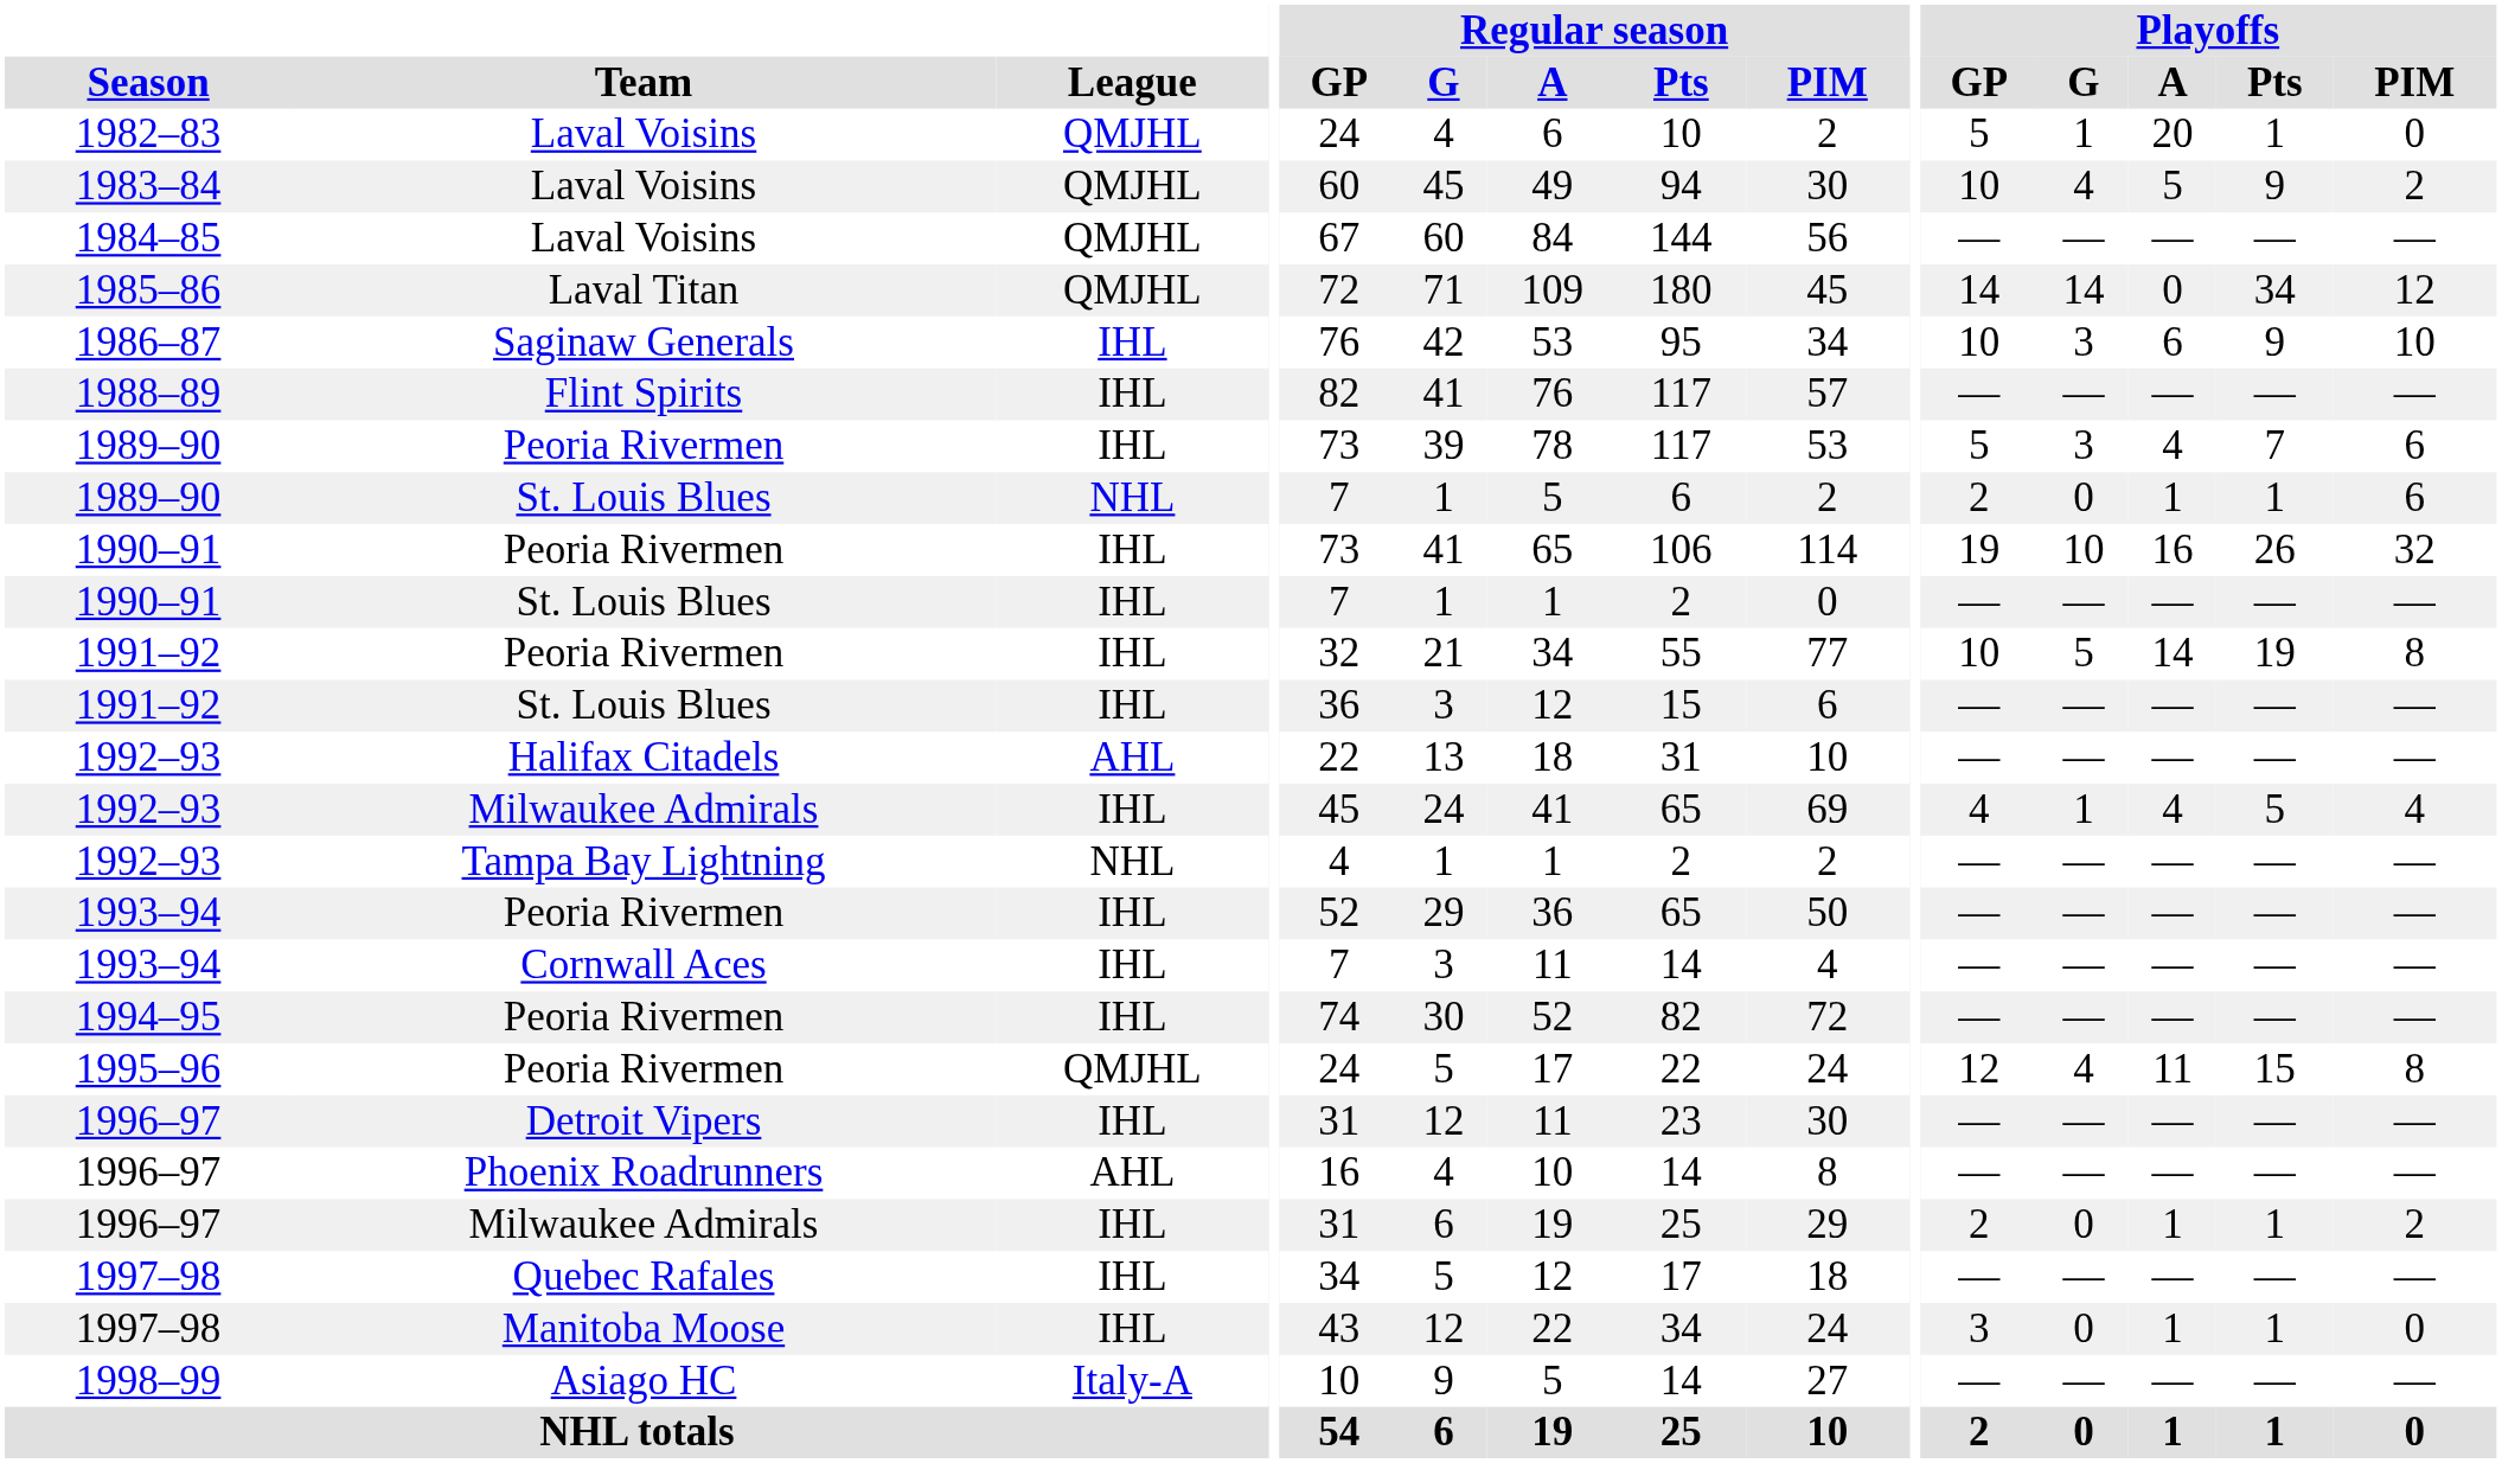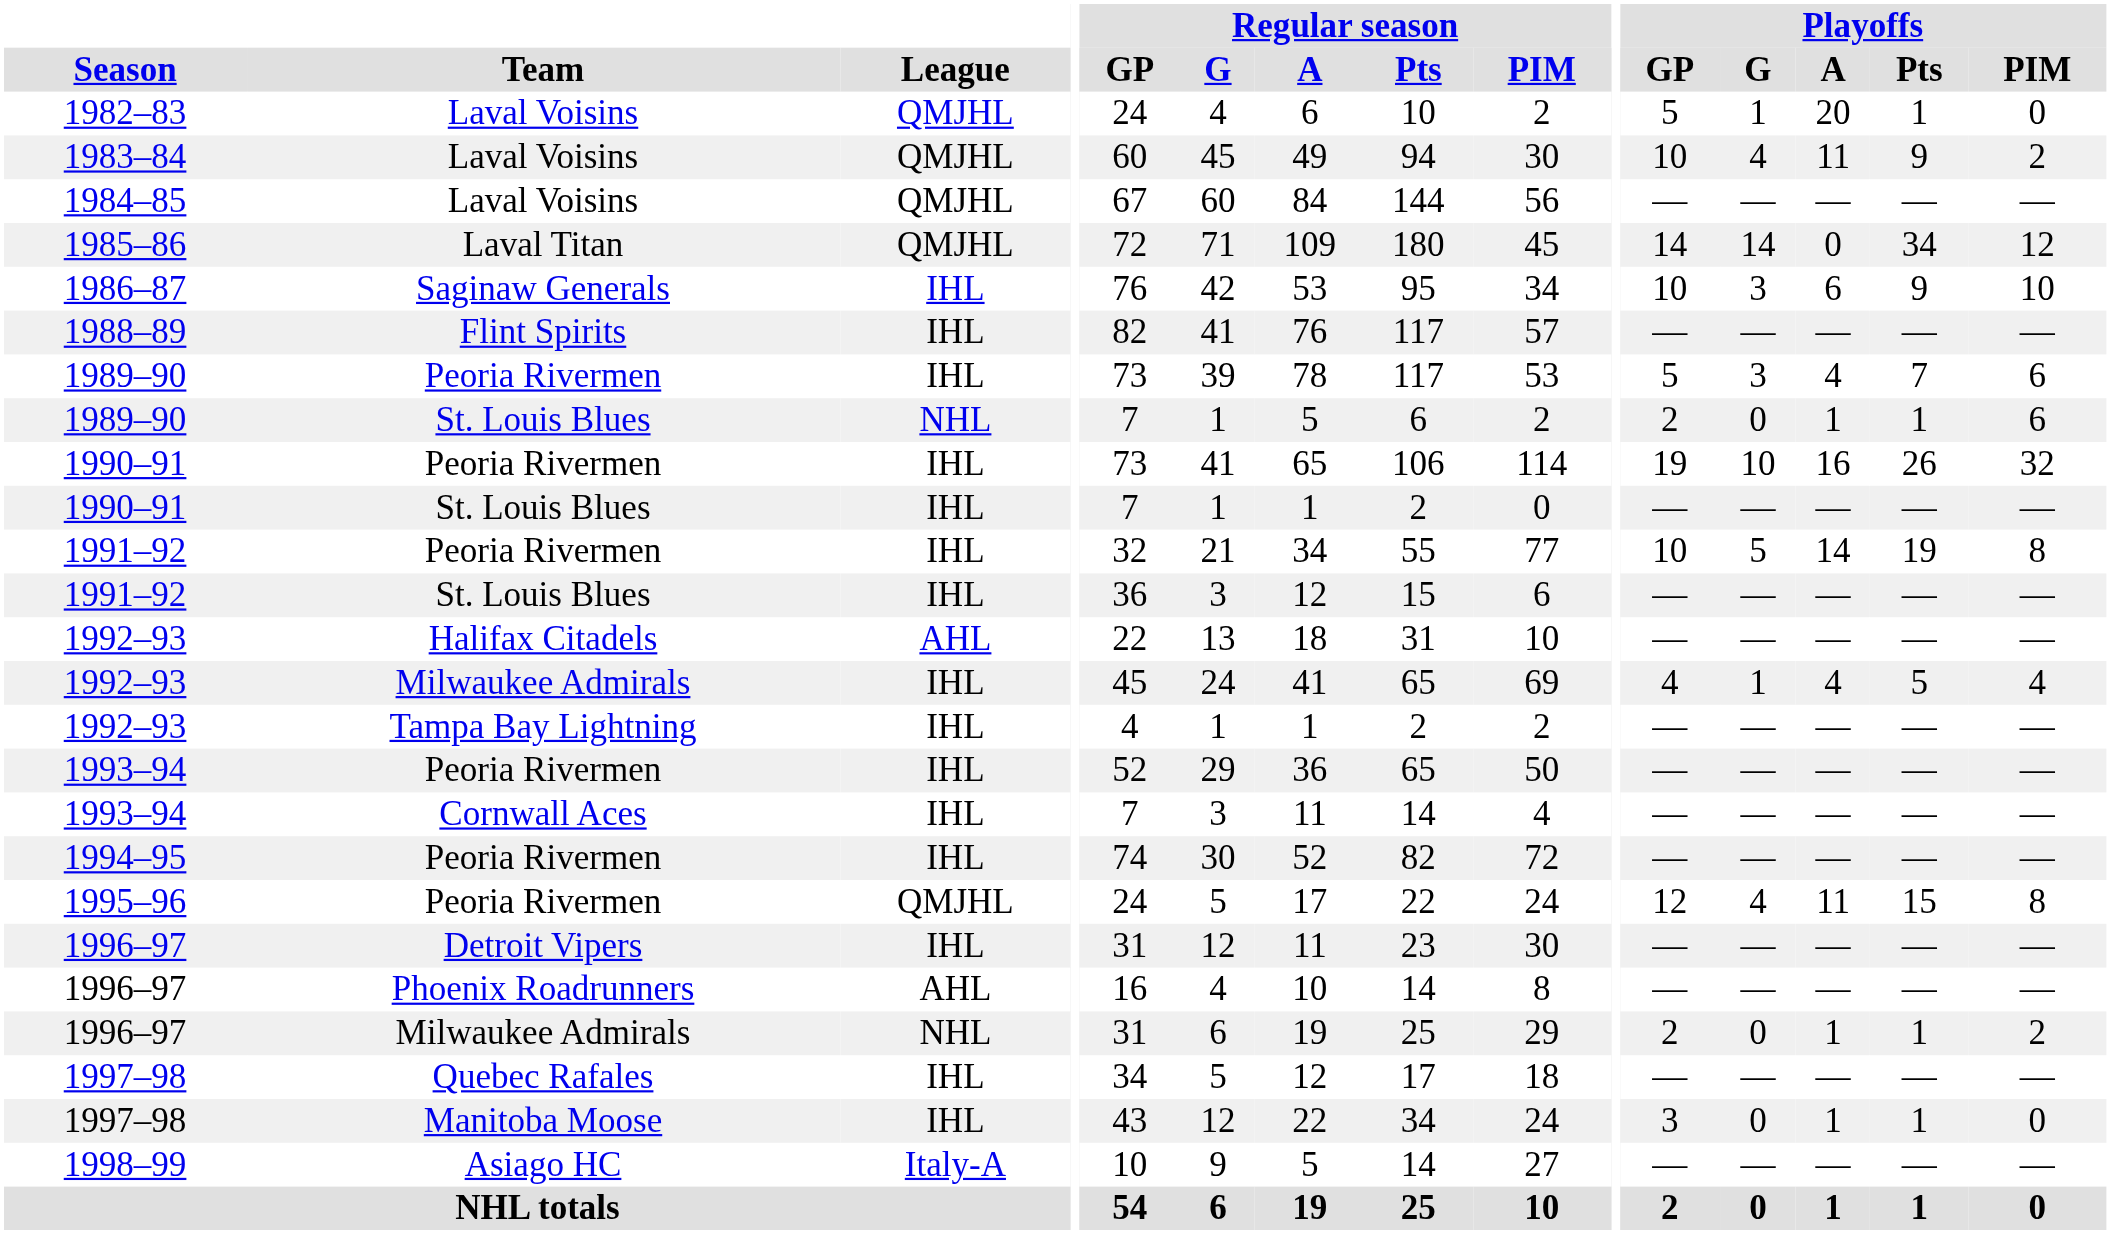1983–84 | Playoffs / A: 5 -> 11
1992–93 / Tampa Bay Lightning | League: NHL -> IHL
1996–97 / Milwaukee Admirals | League: IHL -> NHL
